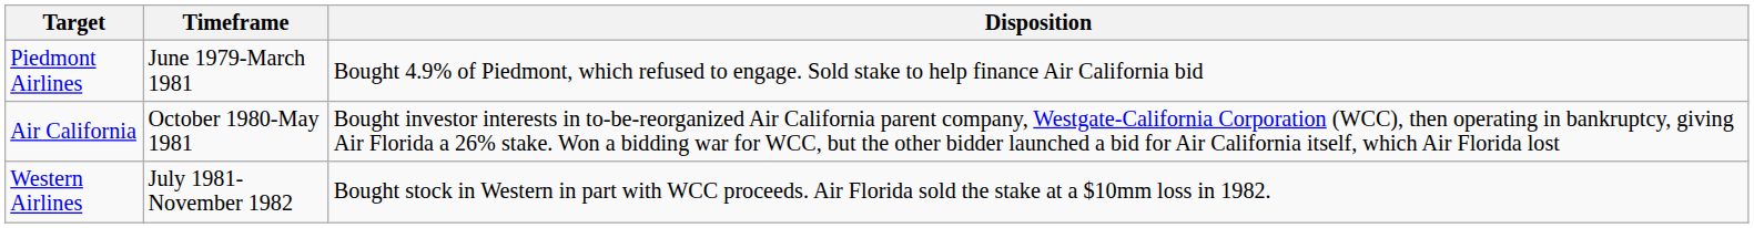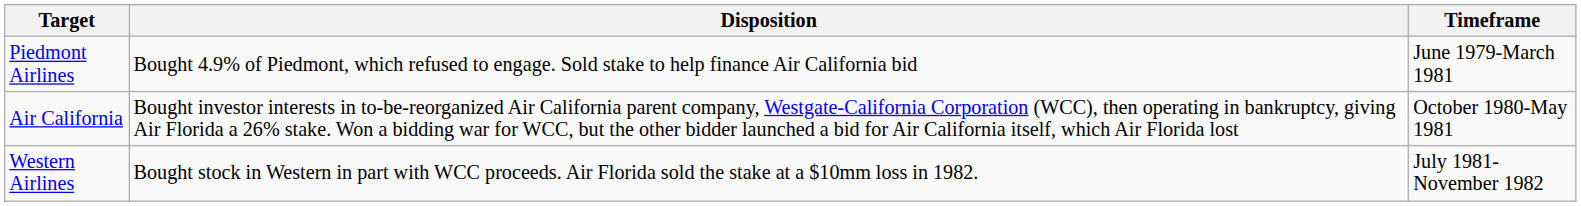columns swapped: Timeframe <-> Disposition
